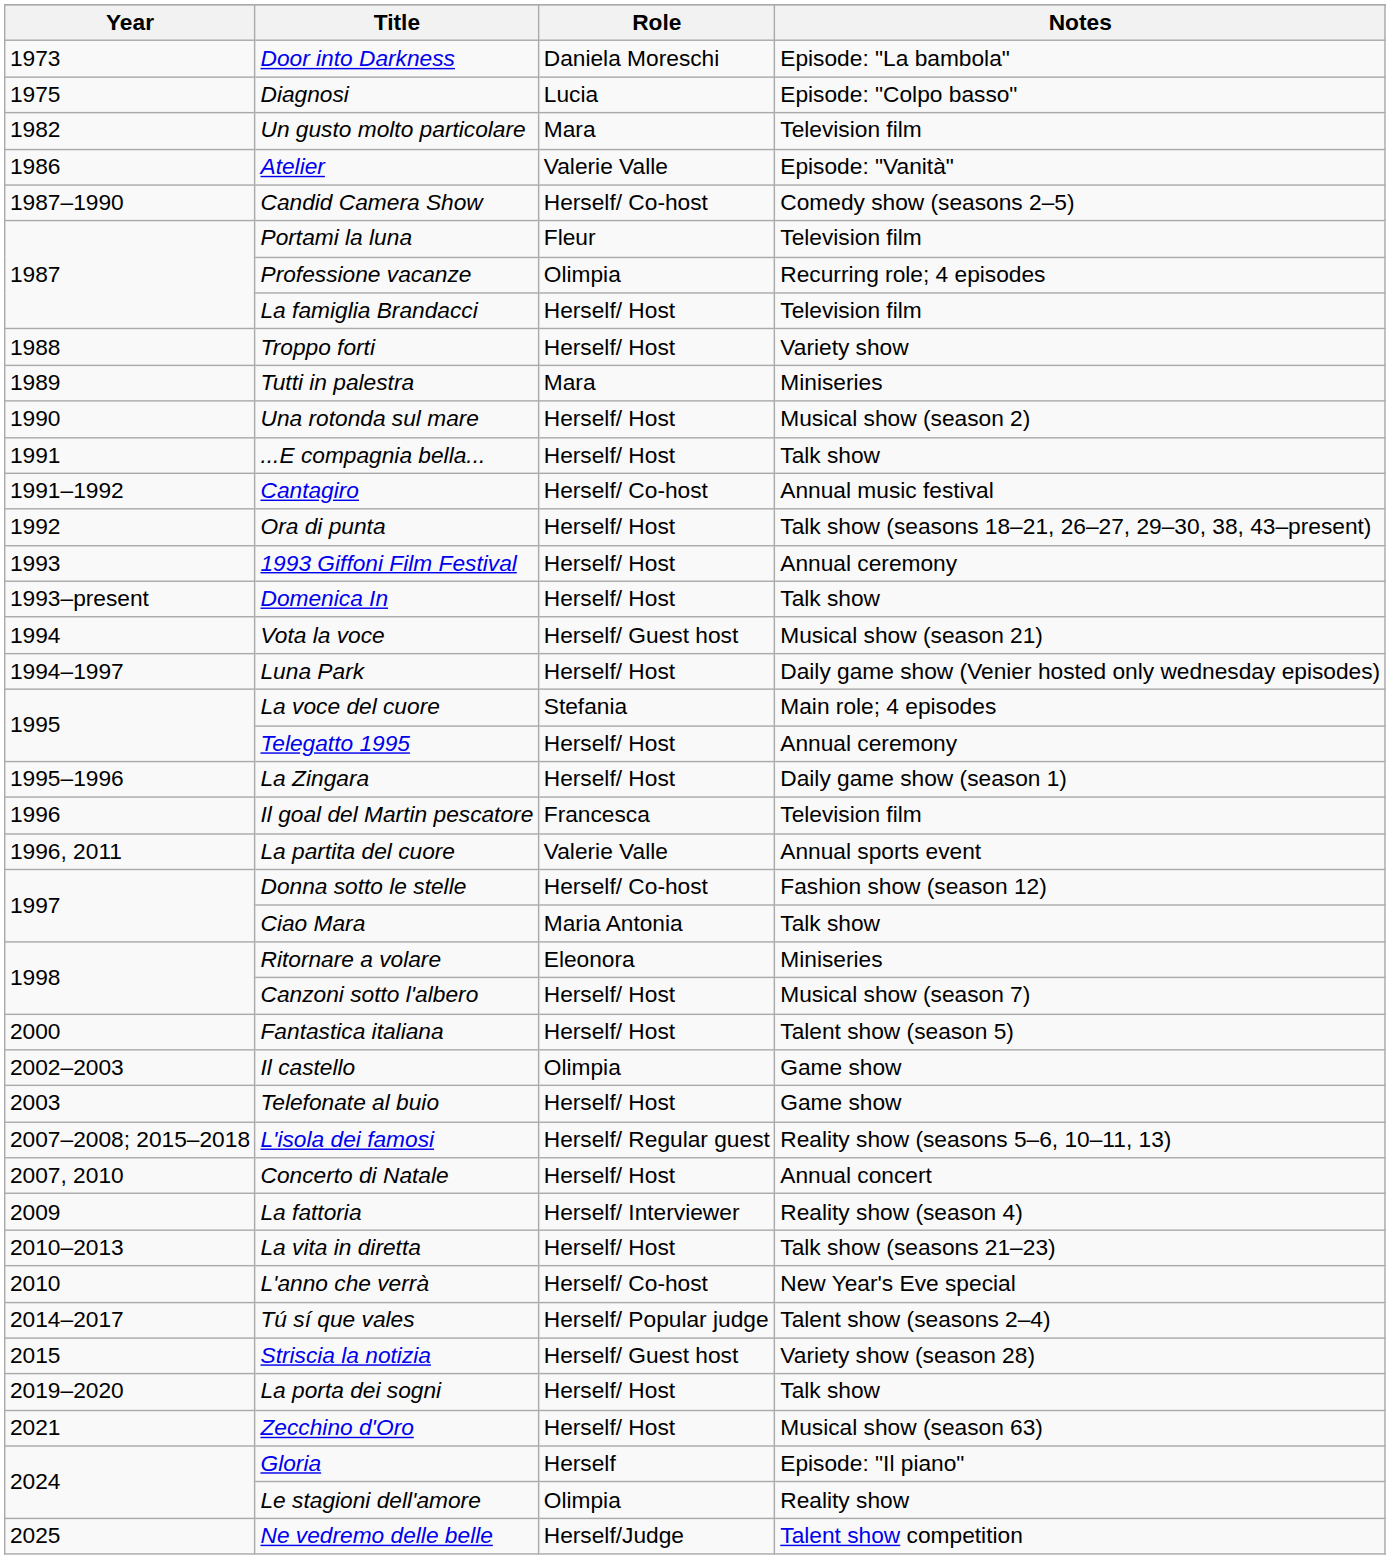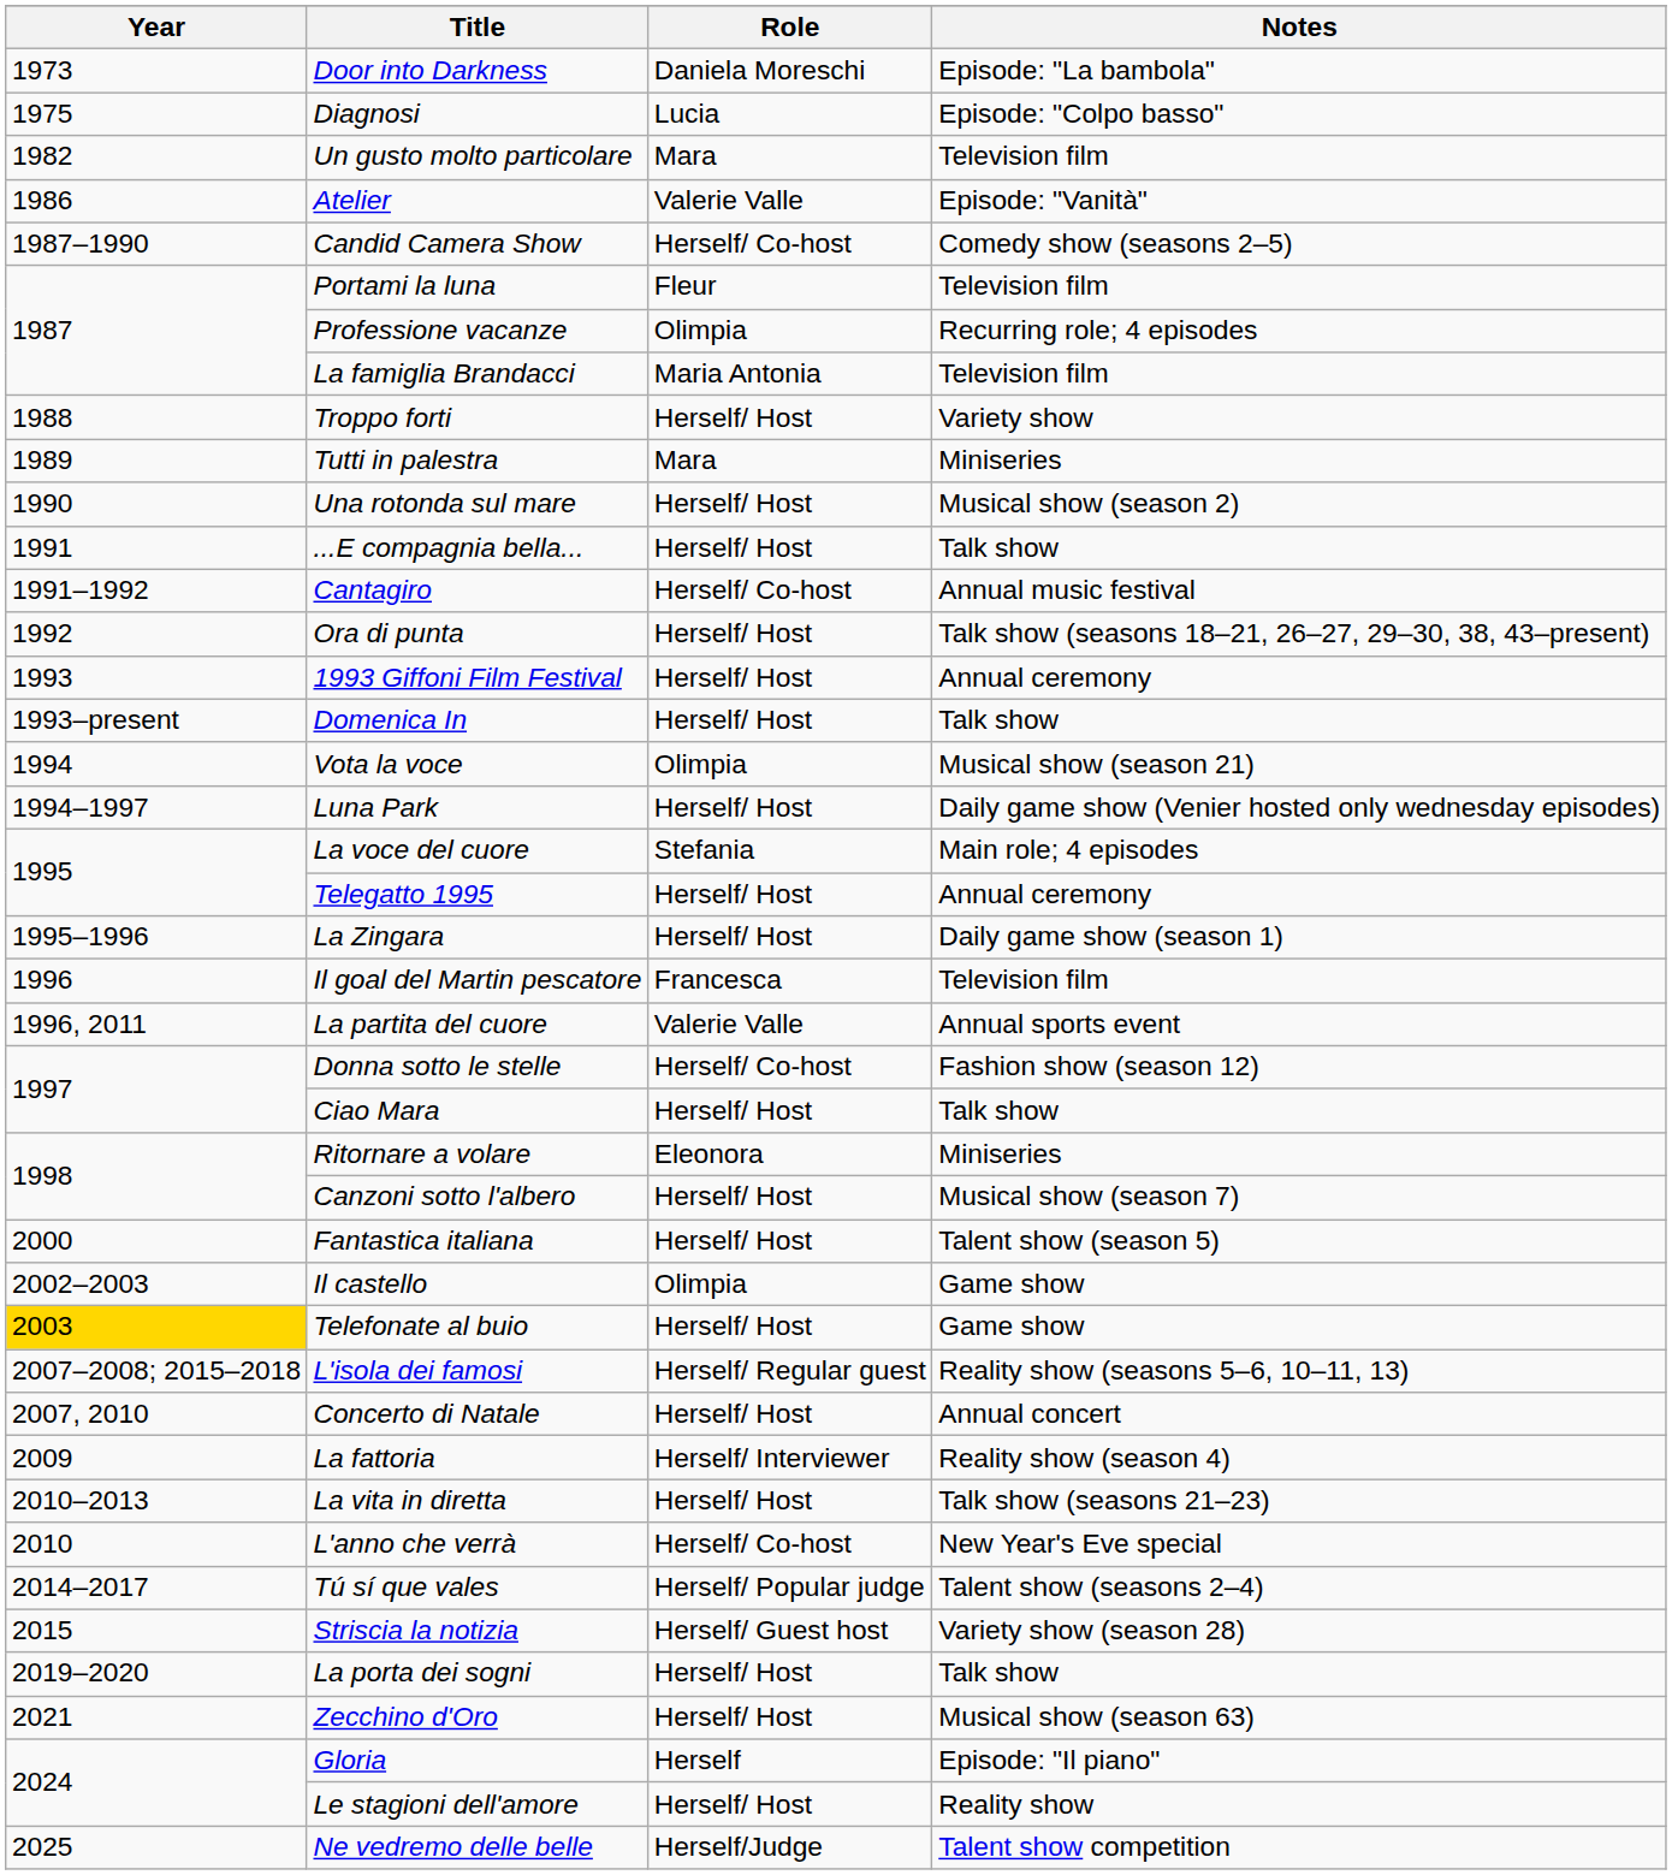La famiglia Brandacci | Role: Herself/ Host -> Maria Antonia
Vota la voce | Role: Herself/ Guest host -> Olimpia
Ciao Mara | Role: Maria Antonia -> Herself/ Host
Telefonate al buio | Year: no background -> gold background
Le stagioni dell'amore | Role: Olimpia -> Herself/ Host
